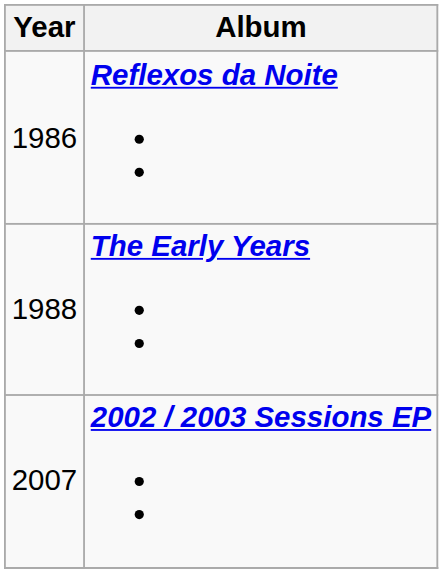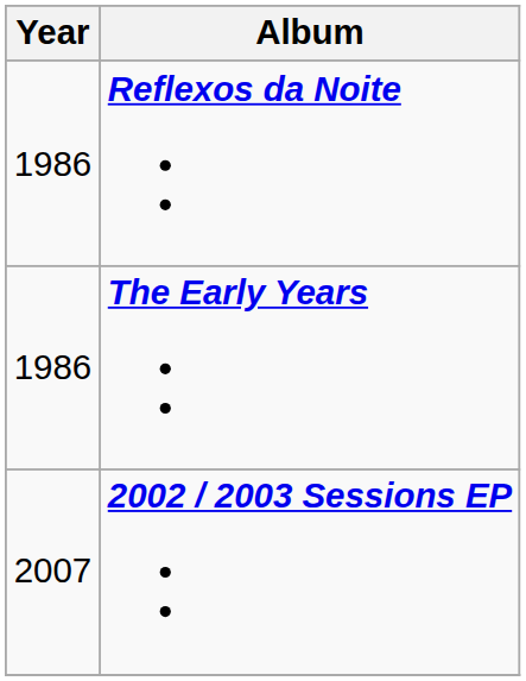The Early Years | Year: 1988 -> 1986
